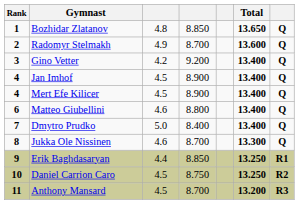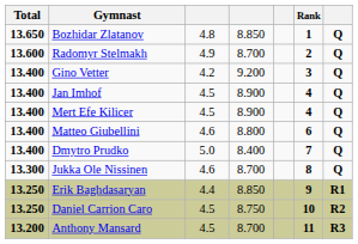columns swapped: Rank <-> Total
